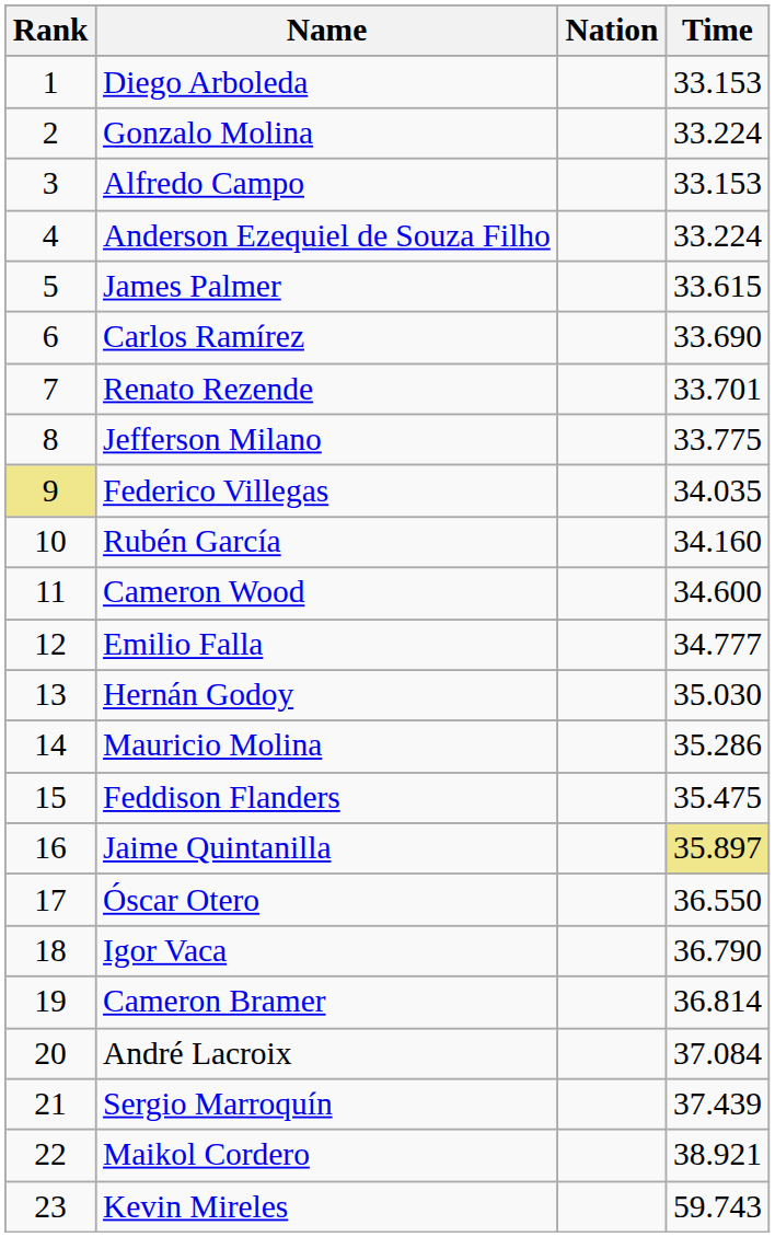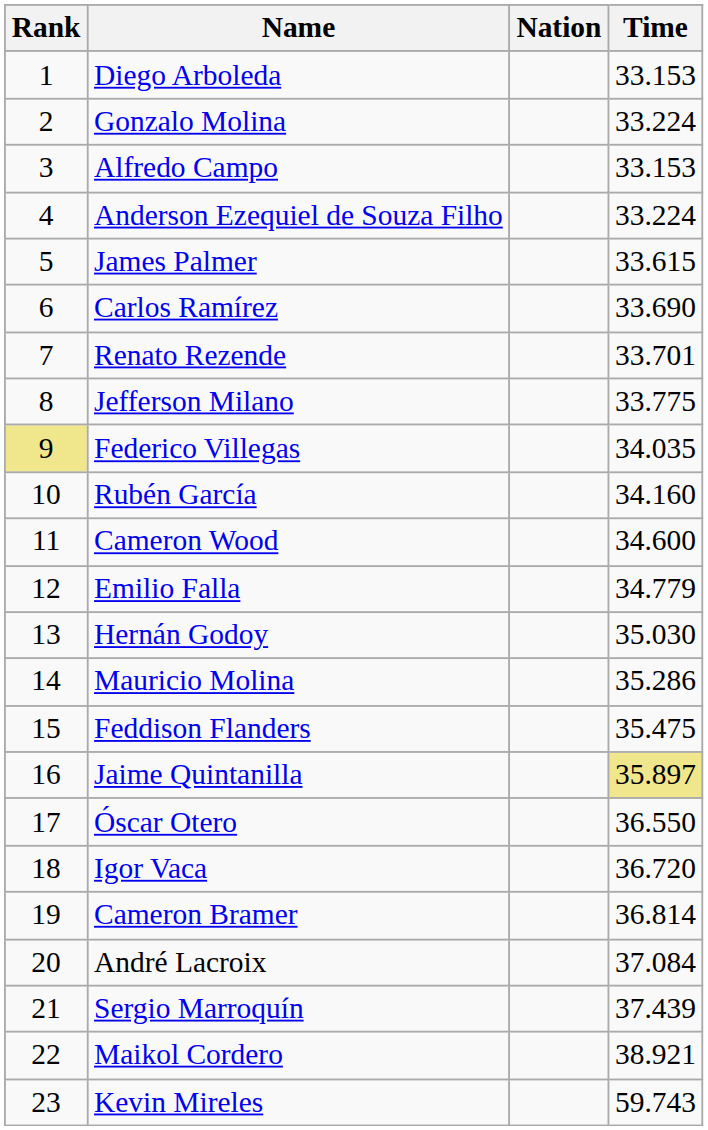Emilio Falla | Time: 34.777 -> 34.779
Igor Vaca | Time: 36.790 -> 36.720
